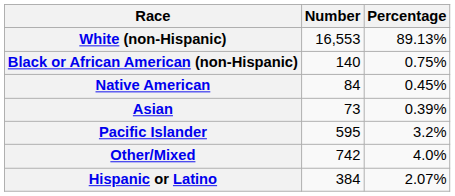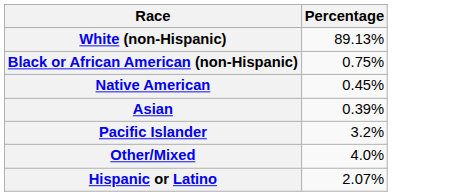- column: Number | 16,553 | 140 | 84 | 73 | 595 | 742 | 384
